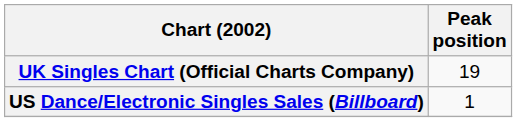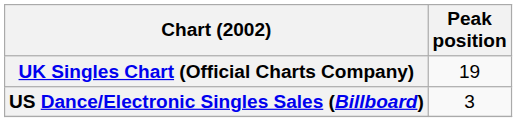US Dance/Electronic Singles Sales (Billboard) | Peak position: 1 -> 3
